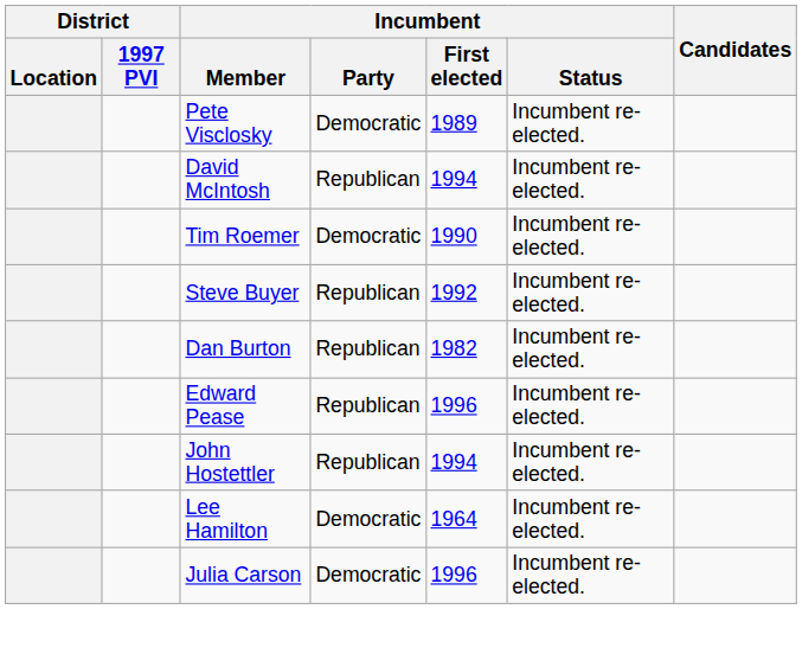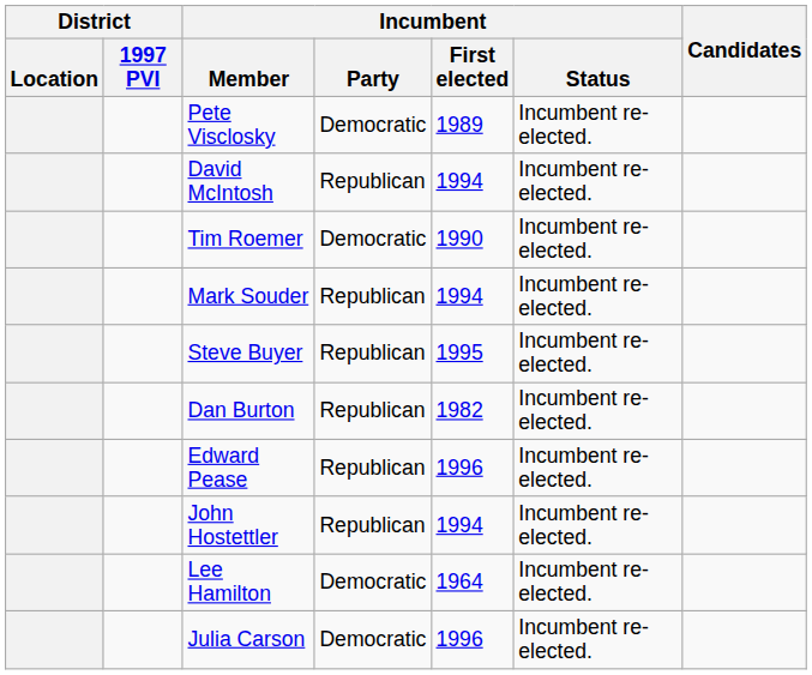+ row: Mark Souder | Republican | 1994 | Incumbent re-elected.
Steve Buyer | Incumbent / First elected: 1992 -> 1995
